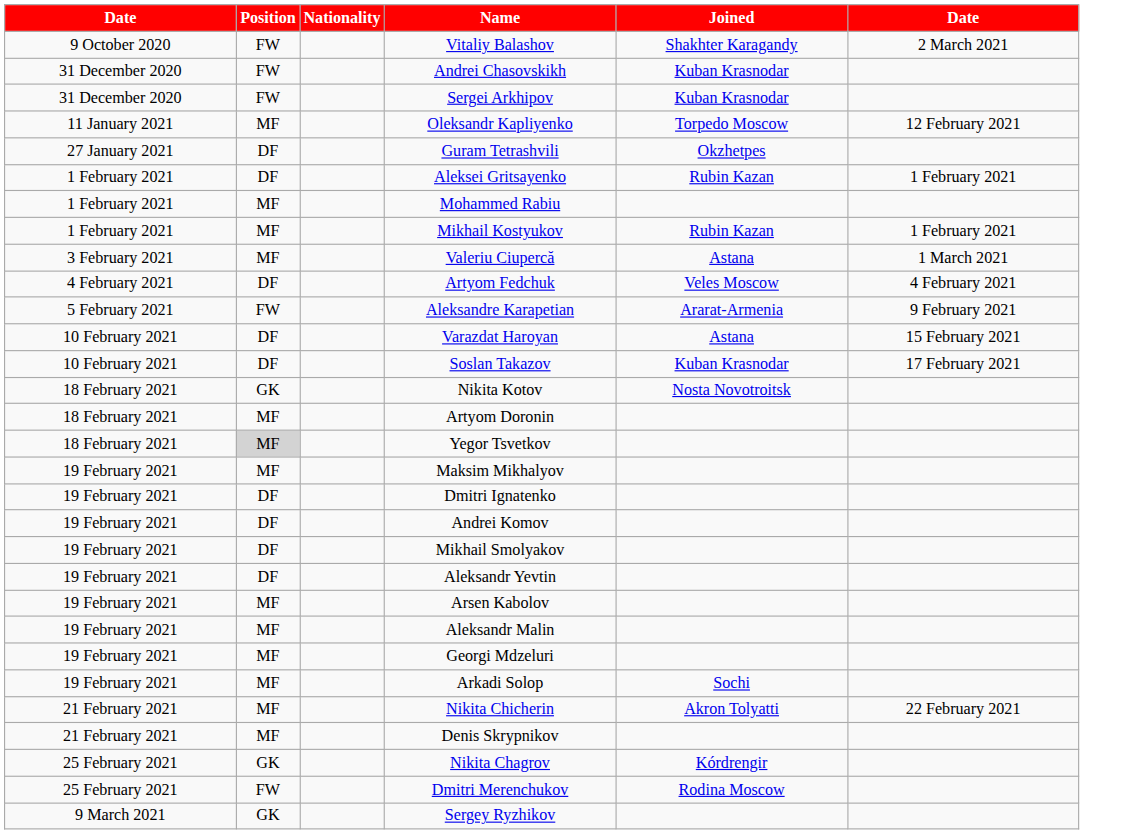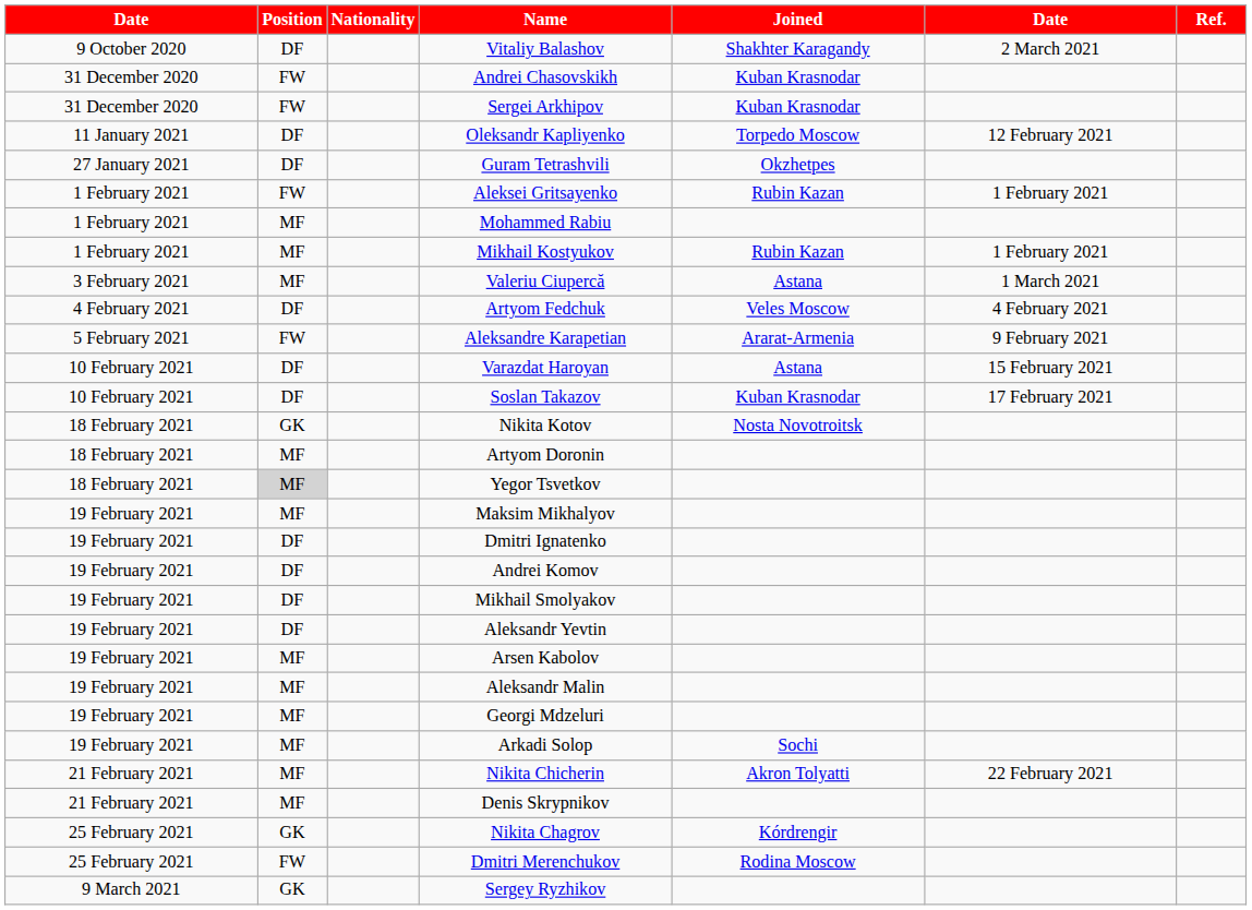+ column: Ref.
Vitaliy Balashov | Position: FW -> DF
Oleksandr Kapliyenko | Position: MF -> DF
Aleksei Gritsayenko | Position: DF -> FW
